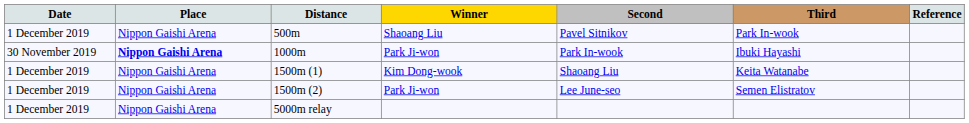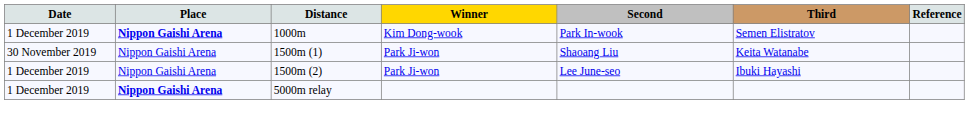- row: 1 December 2019 | Nippon Gaishi Arena | 500m | Shaoang Liu | Pavel Sitnikov | Park In-wook
1000m | Date: 30 November 2019 -> 1 December 2019
1000m | Winner: Park Ji-won -> Kim Dong-wook
1000m | Third: Ibuki Hayashi -> Semen Elistratov
1500m (1) | Date: 1 December 2019 -> 30 November 2019
1500m (1) | Winner: Kim Dong-wook -> Park Ji-won
1500m (2) | Third: Semen Elistratov -> Ibuki Hayashi
5000m relay | Place: normal -> bold
